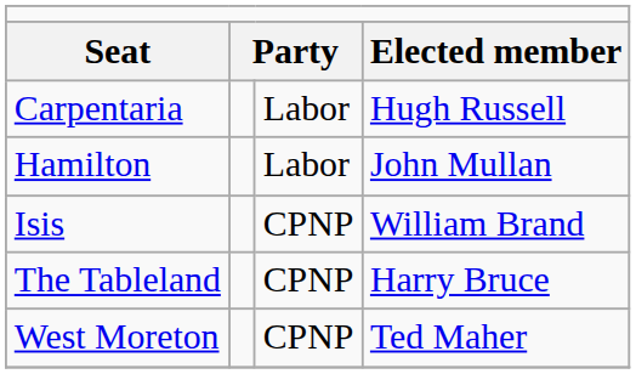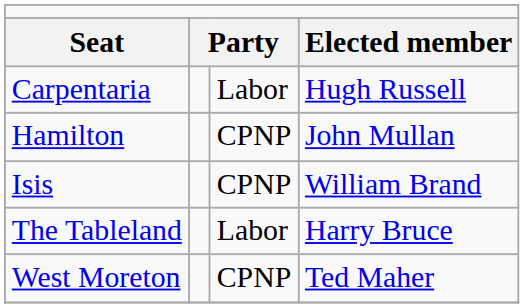Hamilton | column 3: Labor -> CPNP
The Tableland | column 3: CPNP -> Labor
